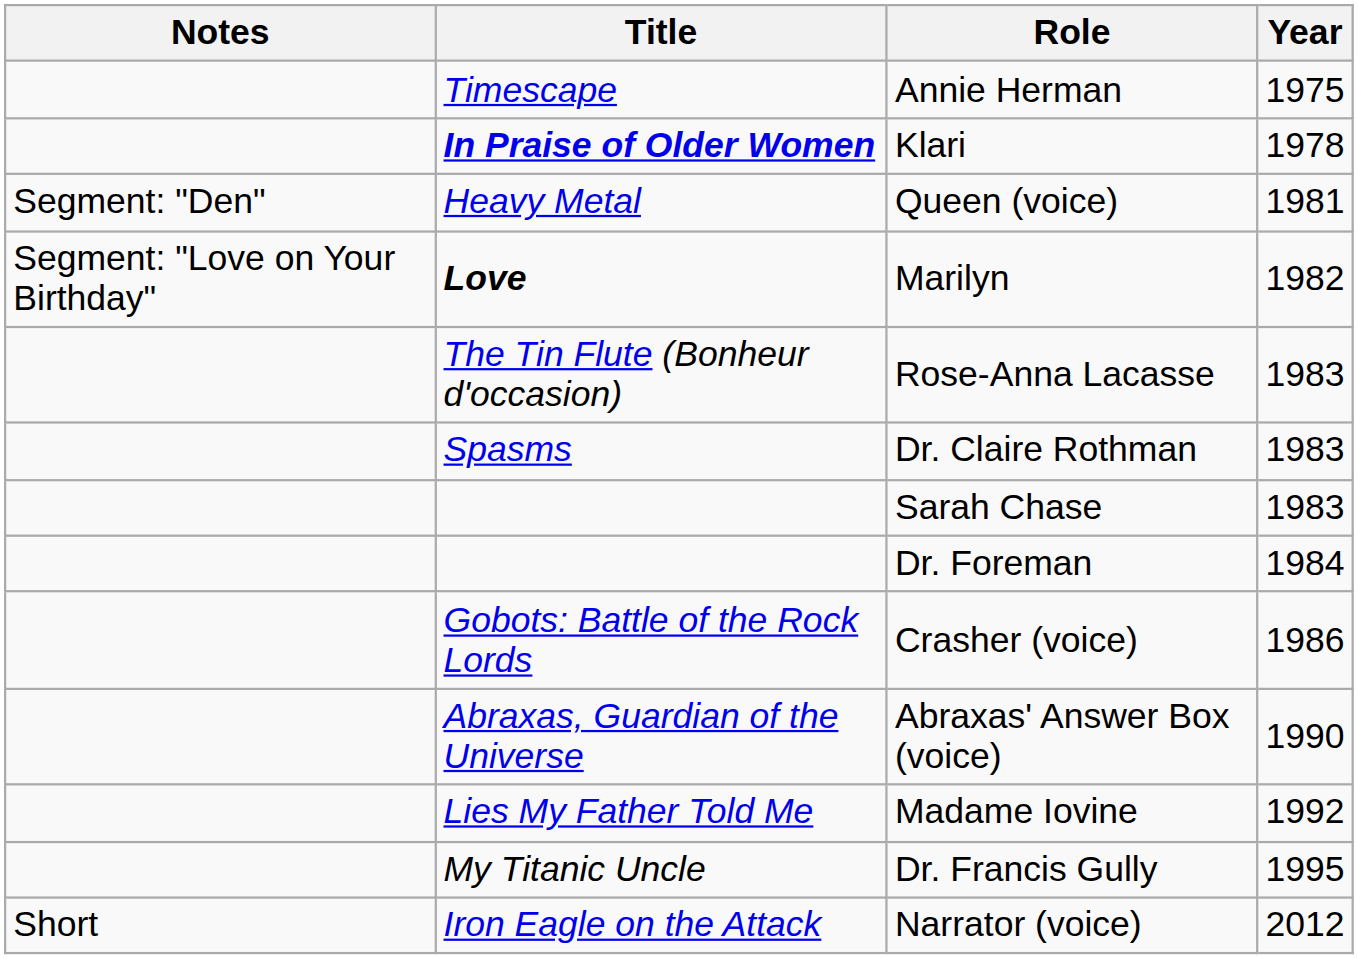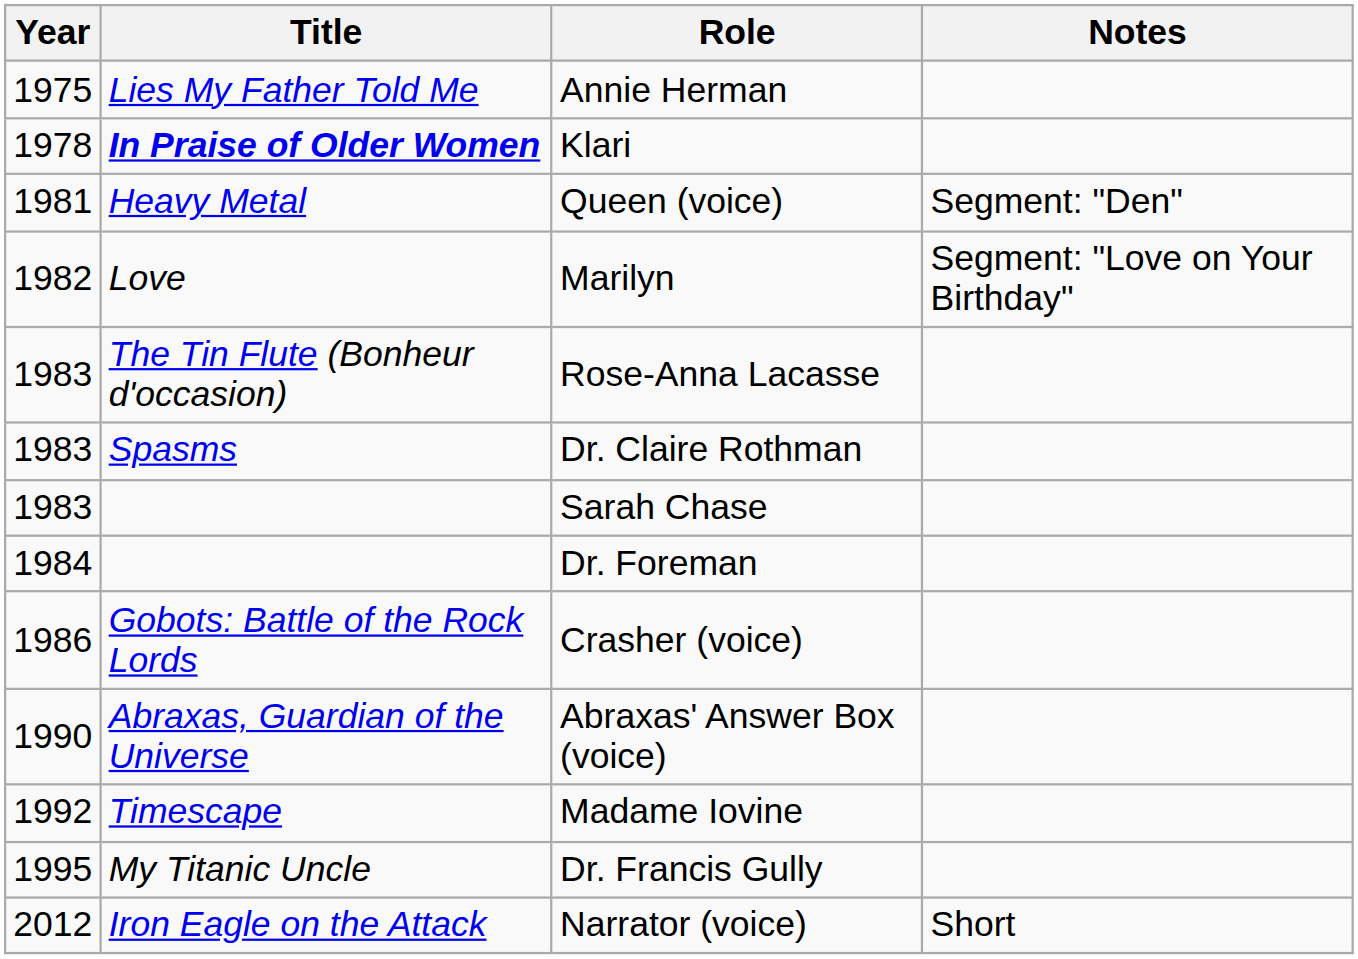columns swapped: Year <-> Notes
Annie Herman | Title: Timescape -> Lies My Father Told Me
Marilyn | Title: bold -> normal
Madame Iovine | Title: Lies My Father Told Me -> Timescape
